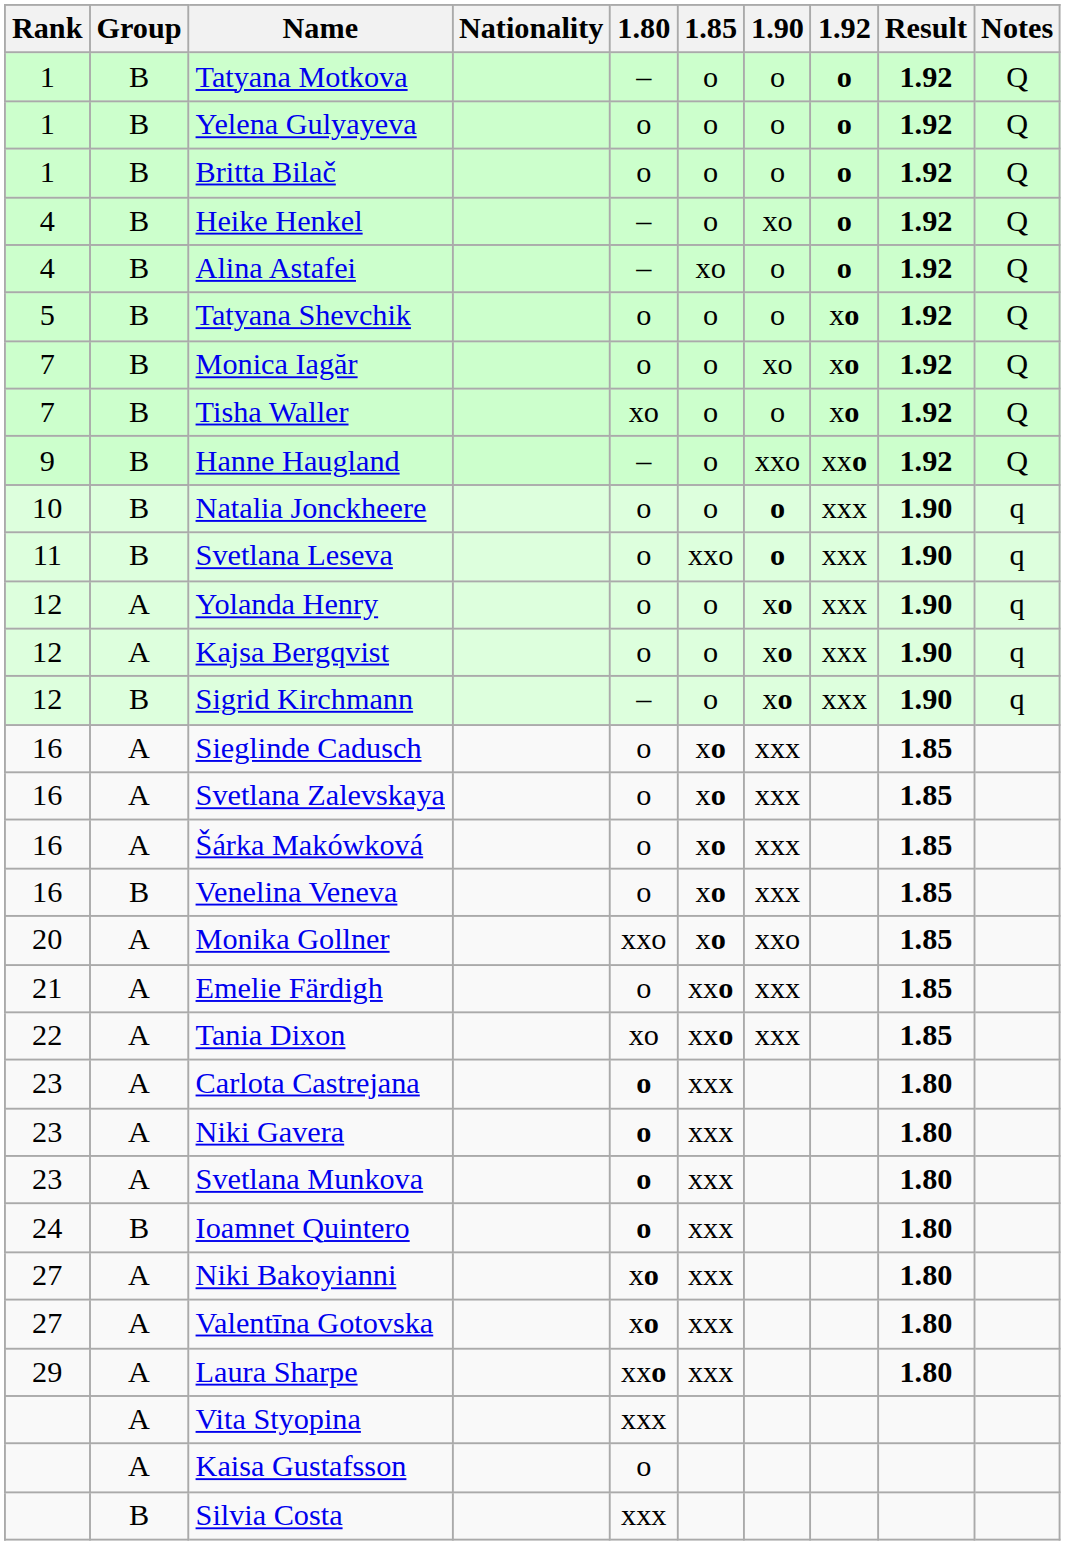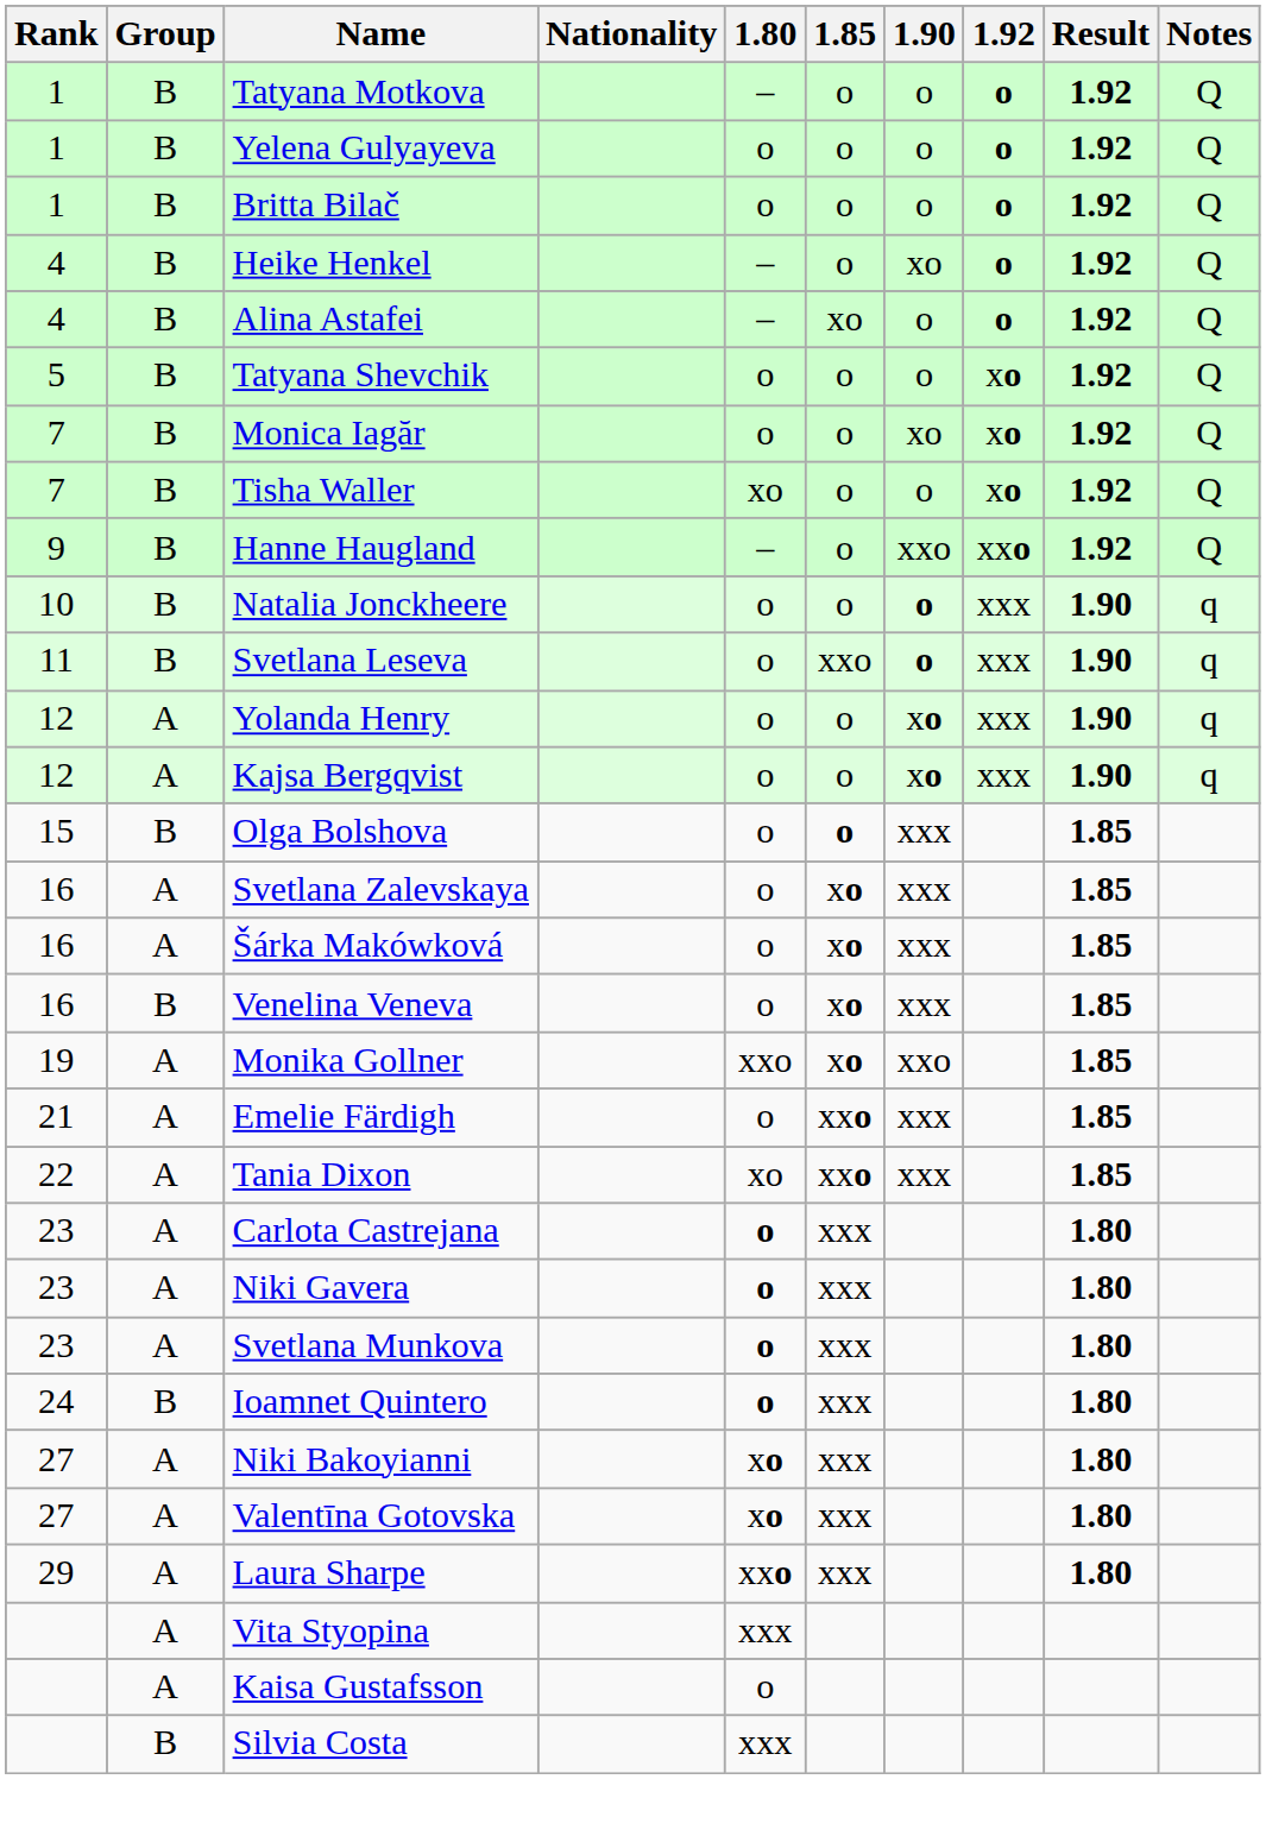- row: 12 | B | Sigrid Kirchmann | – | o | xo | xxx | 1.90 | q
+ row: 15 | B | Olga Bolshova | o | o | xxx | 1.85
- row: 16 | A | Sieglinde Cadusch | o | xo | xxx | 1.85
Monika Gollner | Rank: 20 -> 19
